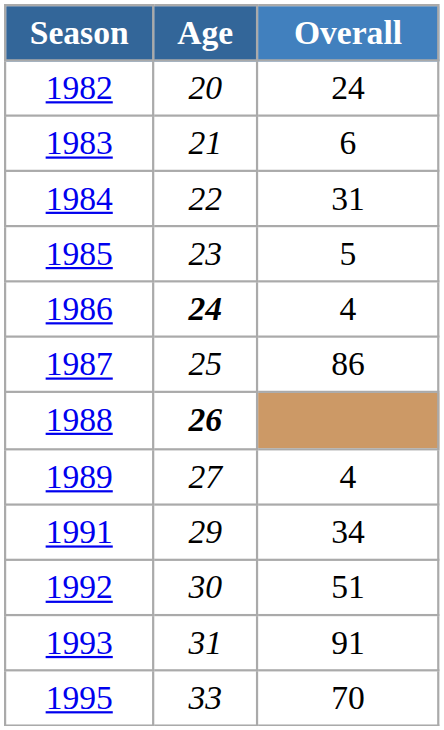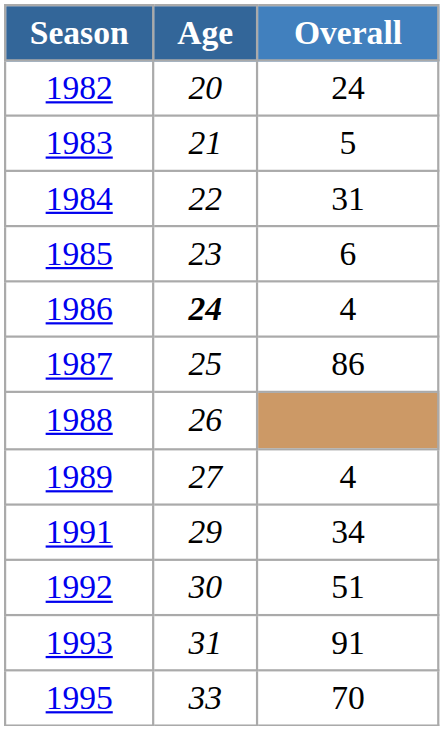1983 | Overall: 6 -> 5
1985 | Overall: 5 -> 6
1988 | Age: bold -> normal
